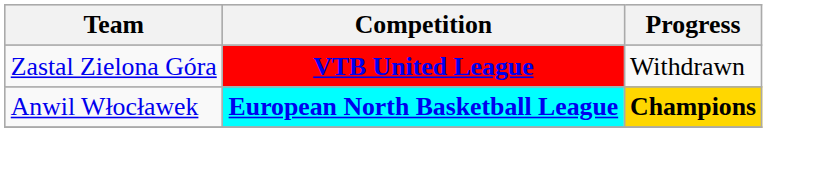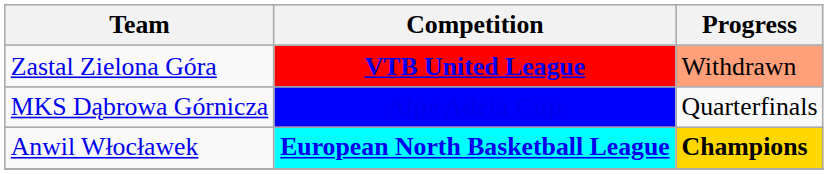Zastal Zielona Góra | Progress: no background -> lightsalmon background
+ row: MKS Dąbrowa Górnicza | Alpe Adria Cup | Quarterfinals
